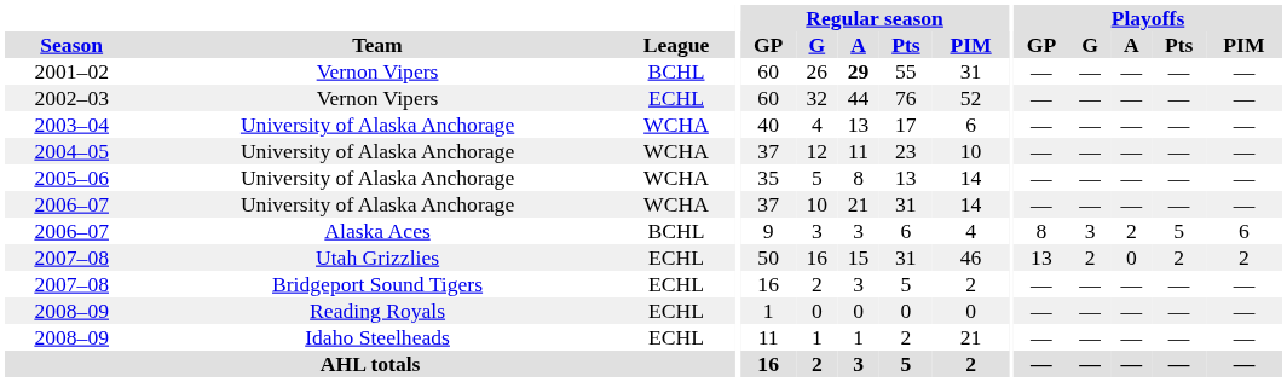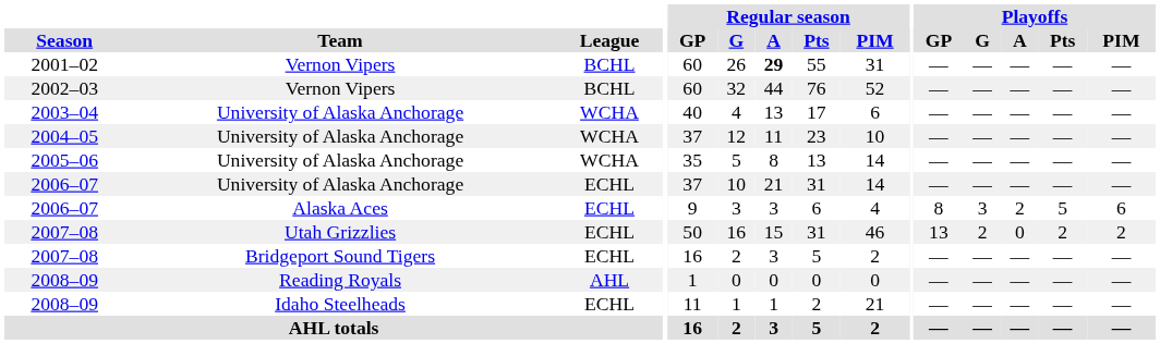2002–03 | League: ECHL -> BCHL
2006–07 / University of Alaska Anchorage | League: WCHA -> ECHL
2006–07 / Alaska Aces | League: BCHL -> ECHL
2008–09 / Reading Royals | League: ECHL -> AHL
